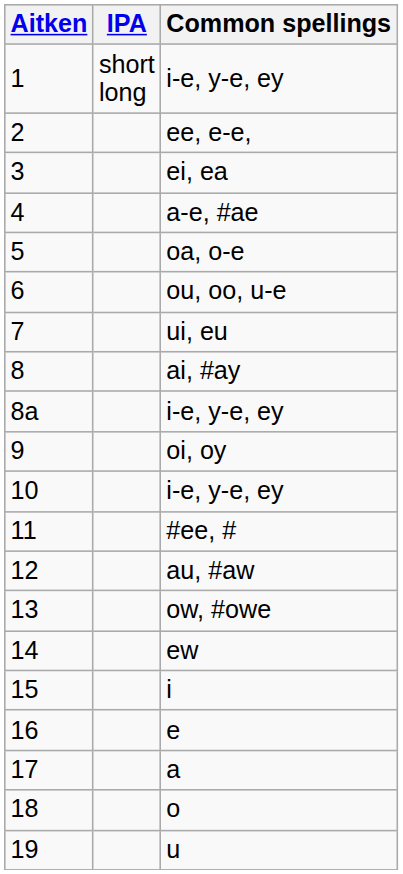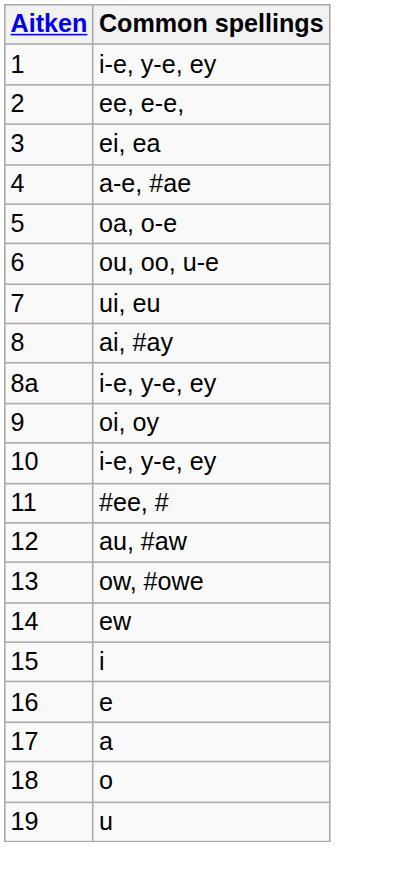- column: IPA | short long
